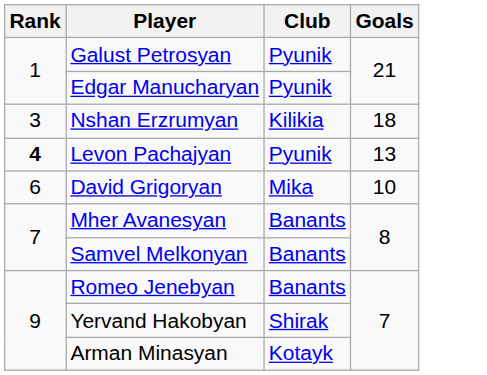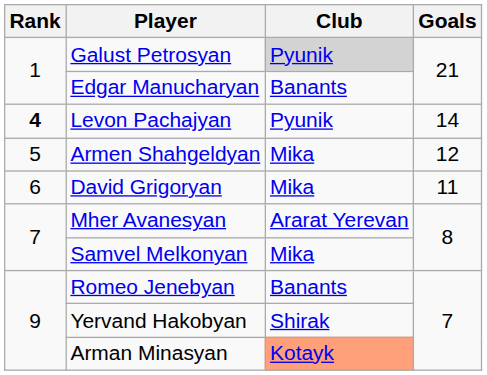Galust Petrosyan | Club: no background -> lightgrey background
Edgar Manucharyan | Club: Pyunik -> Banants
- row: 3 | Nshan Erzrumyan | Kilikia | 18
Levon Pachajyan | Goals: 13 -> 14
+ row: 5 | Armen Shahgeldyan | Mika | 12
David Grigoryan | Goals: 10 -> 11
Mher Avanesyan | Club: Banants -> Ararat Yerevan
Samvel Melkonyan | Club: Banants -> Mika
Arman Minasyan | Club: no background -> lightsalmon background
